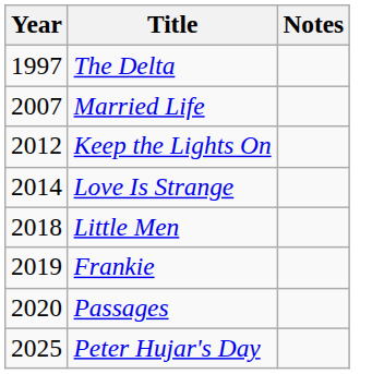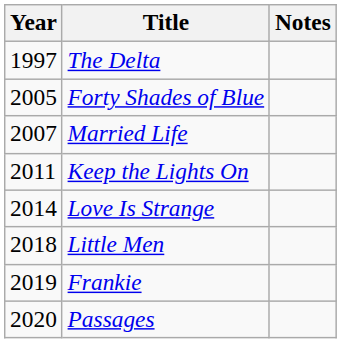+ row: 2005 | Forty Shades of Blue
Keep the Lights On | Year: 2012 -> 2011
- row: 2025 | Peter Hujar's Day
